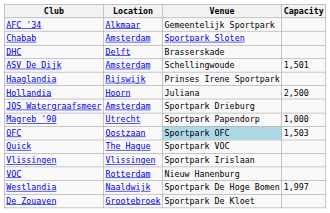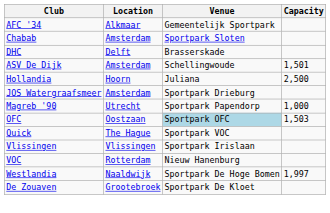- row: Haaglandia | Rijswijk | Prinses Irene Sportpark
